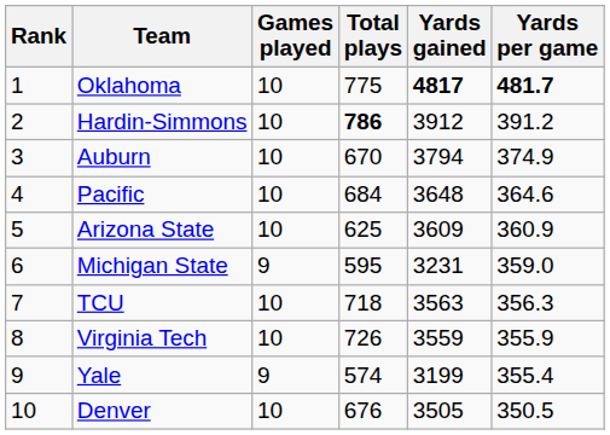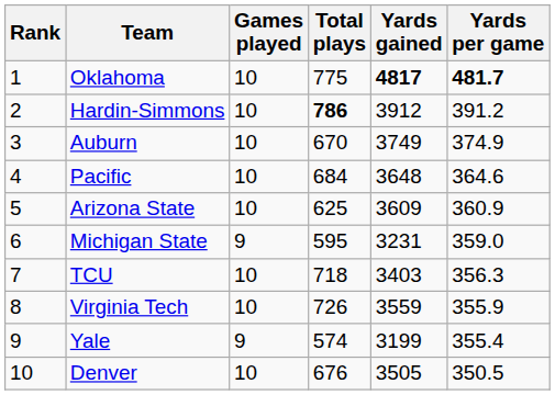Auburn | Yards gained: 3794 -> 3749
TCU | Yards gained: 3563 -> 3403
